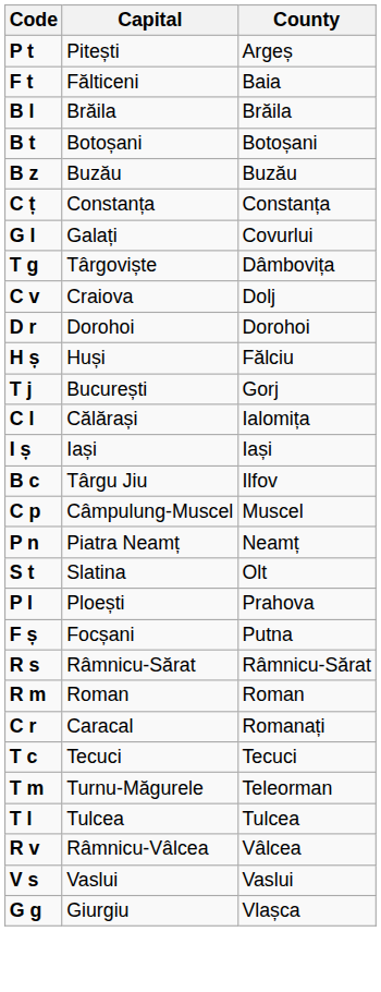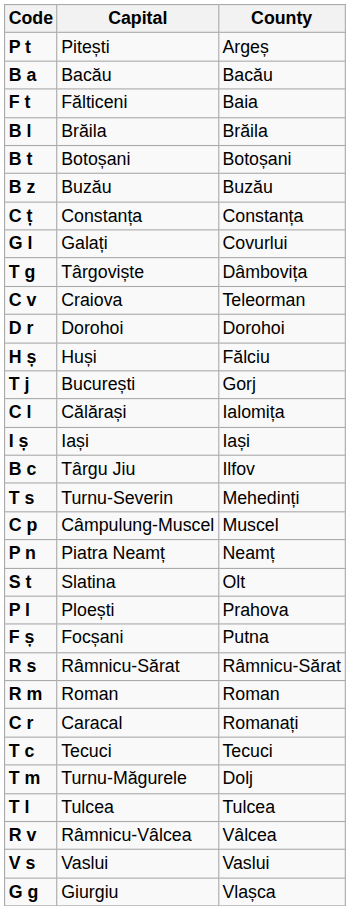+ row: B a | Bacău | Bacău
C v | County: Dolj -> Teleorman
+ row: T s | Turnu-Severin | Mehedinți
T m | County: Teleorman -> Dolj
